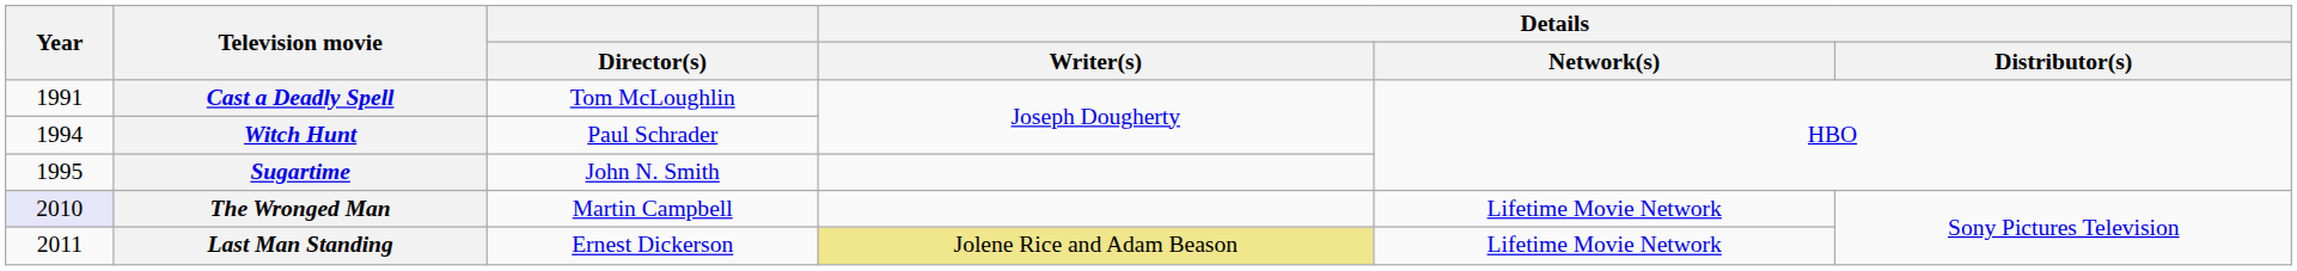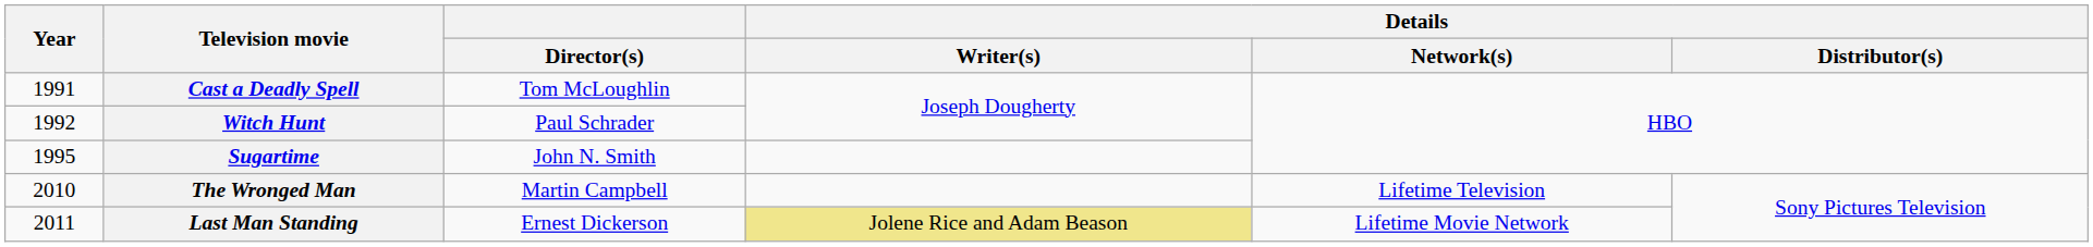Witch Hunt | Year: 1994 -> 1992
The Wronged Man | Year: lavender background -> no background
The Wronged Man | Details / Network(s): Lifetime Movie Network -> Lifetime Television
